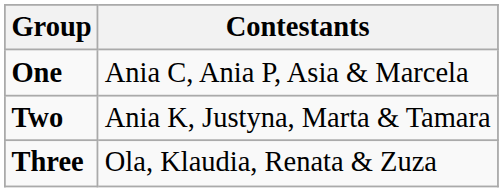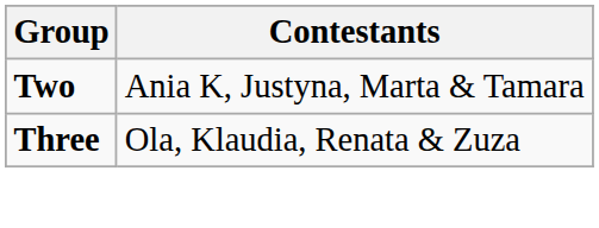- row: One | Ania C, Ania P, Asia & Marcela
